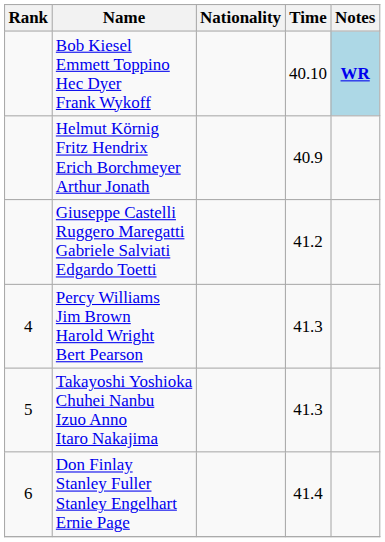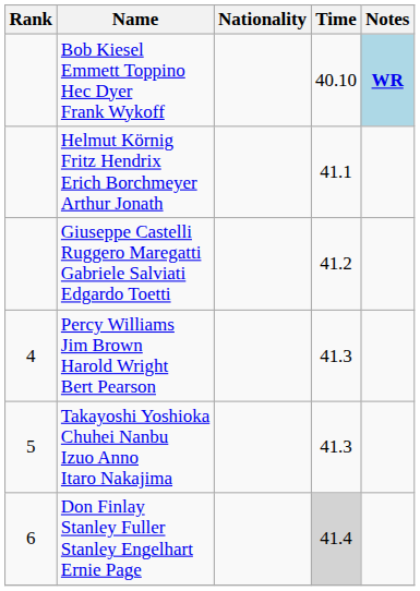Helmut Körnig Fritz Hendrix Erich Borchmeyer Arthur Jonath | Time: 40.9 -> 41.1
Don Finlay Stanley Fuller Stanley Engelhart Ernie Page | Time: no background -> lightgrey background
